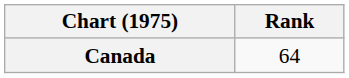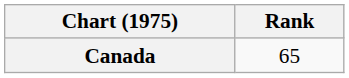Canada | Rank: 64 -> 65
